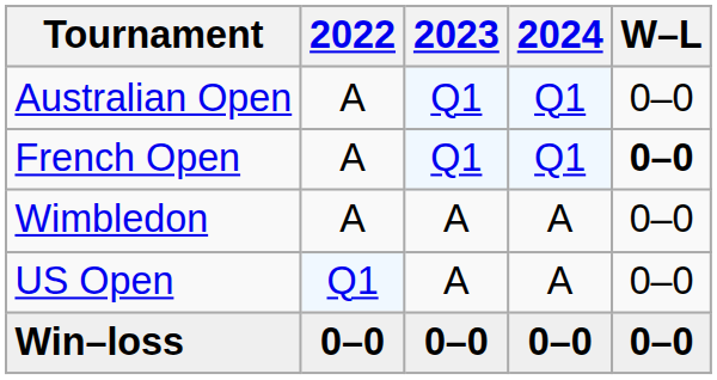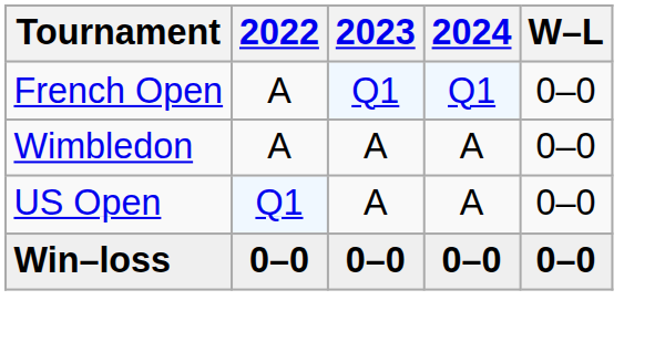- row: Australian Open | A | Q1 | Q1 | 0–0
French Open | W–L: bold -> normal
